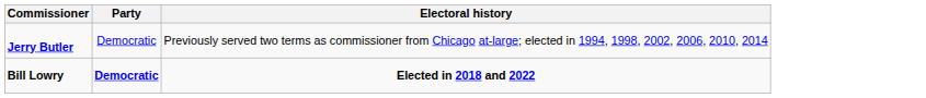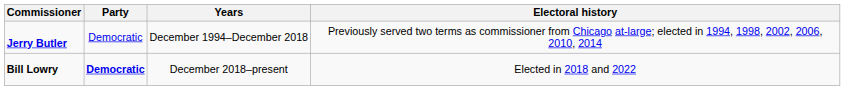+ column: Years | December 1994–December 2018 | December 2018–present
Bill Lowry | Electoral history: bold -> normal
